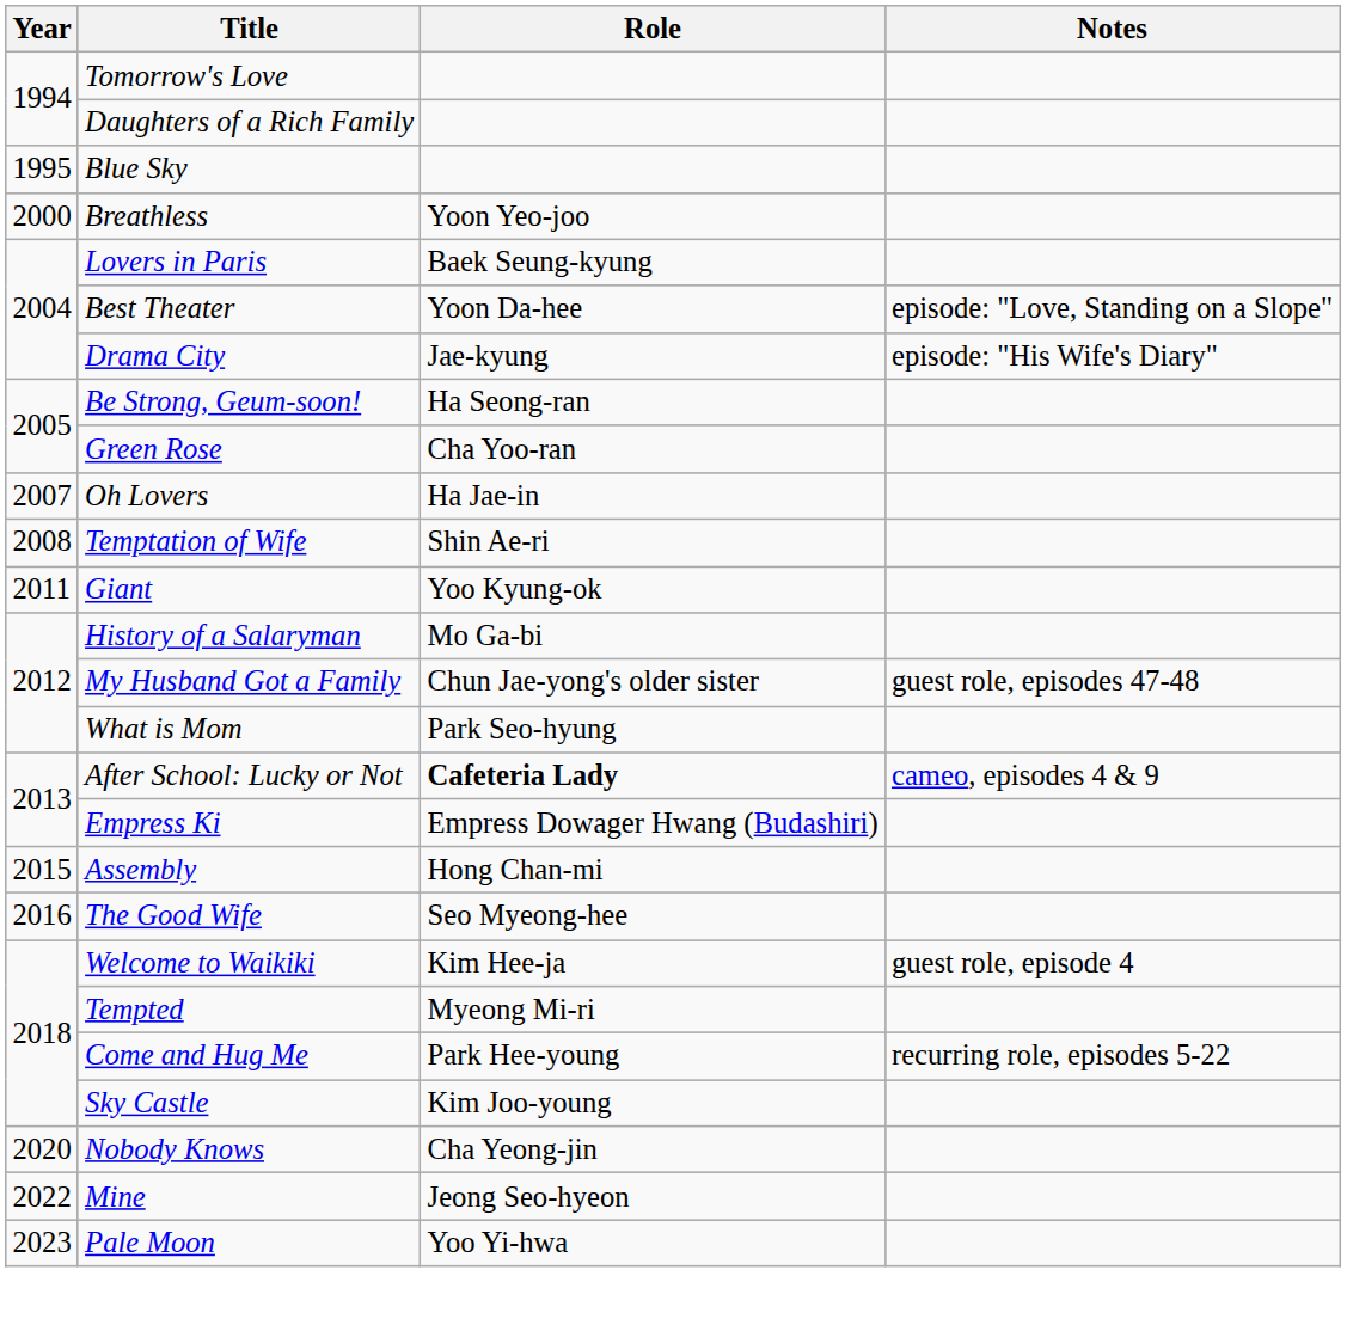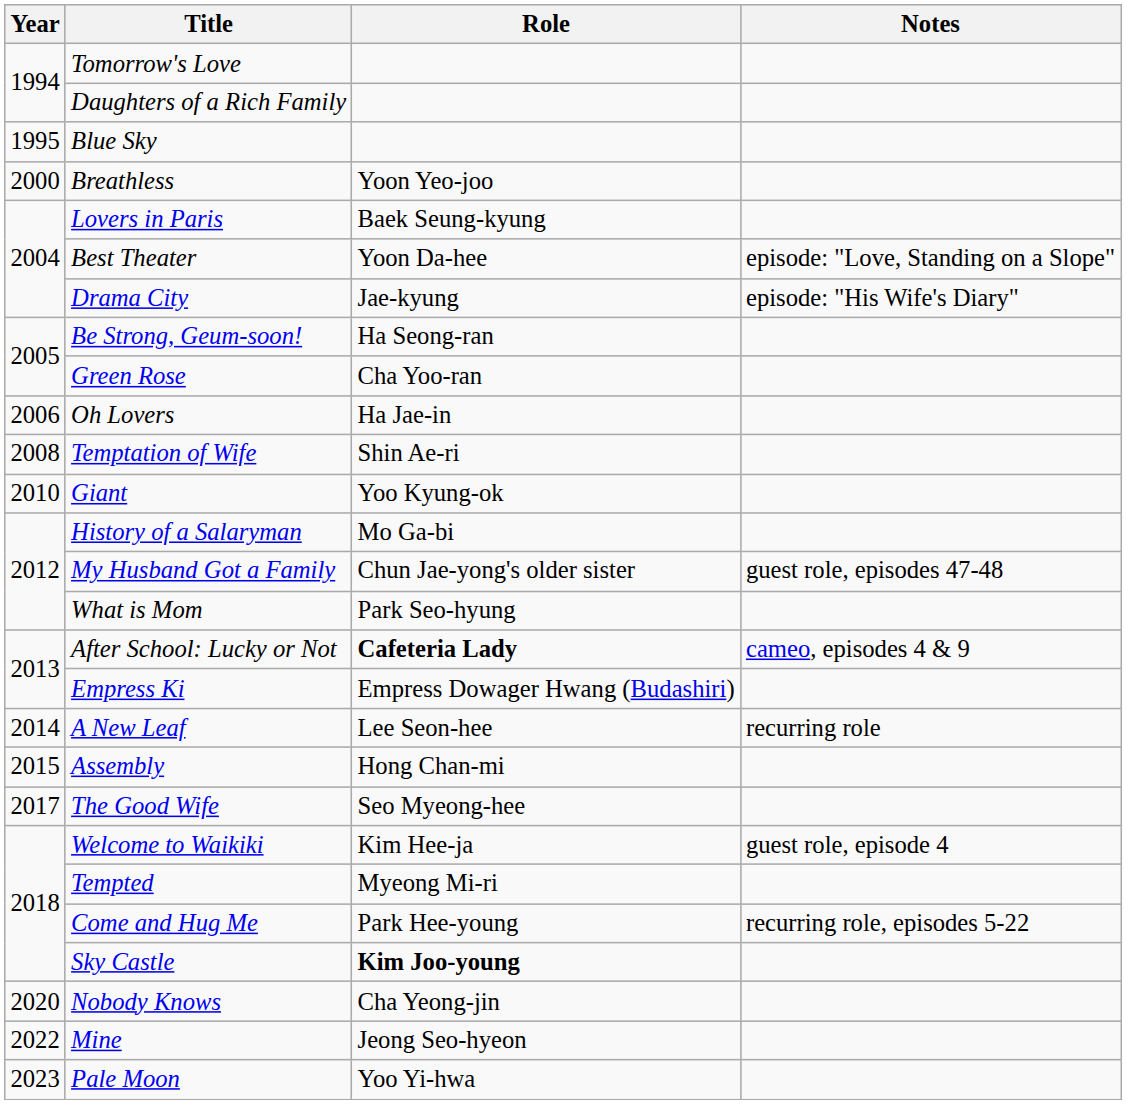Oh Lovers | Year: 2007 -> 2006
Giant | Year: 2011 -> 2010
+ row: 2014 | A New Leaf | Lee Seon-hee | recurring role
The Good Wife | Year: 2016 -> 2017
Sky Castle | Role: normal -> bold
